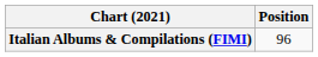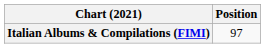Italian Albums & Compilations (FIMI) | Position: 96 -> 97
